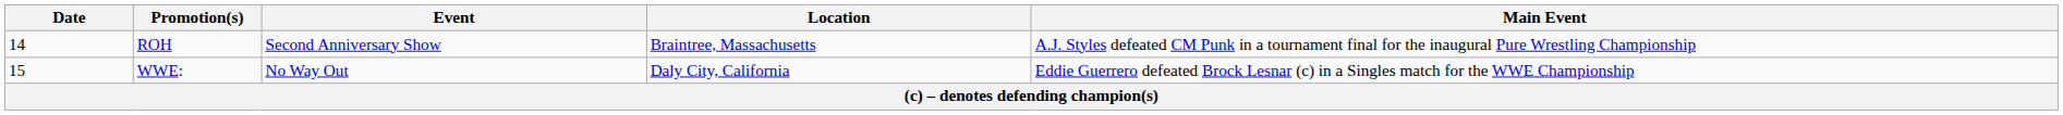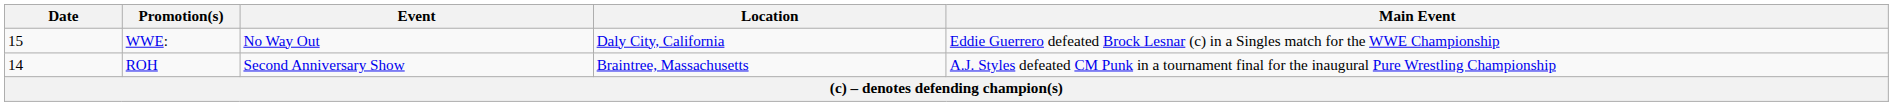rows swapped: ROH <-> WWE:
